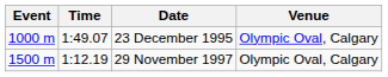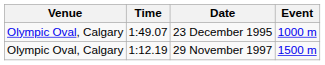columns swapped: Event <-> Venue
